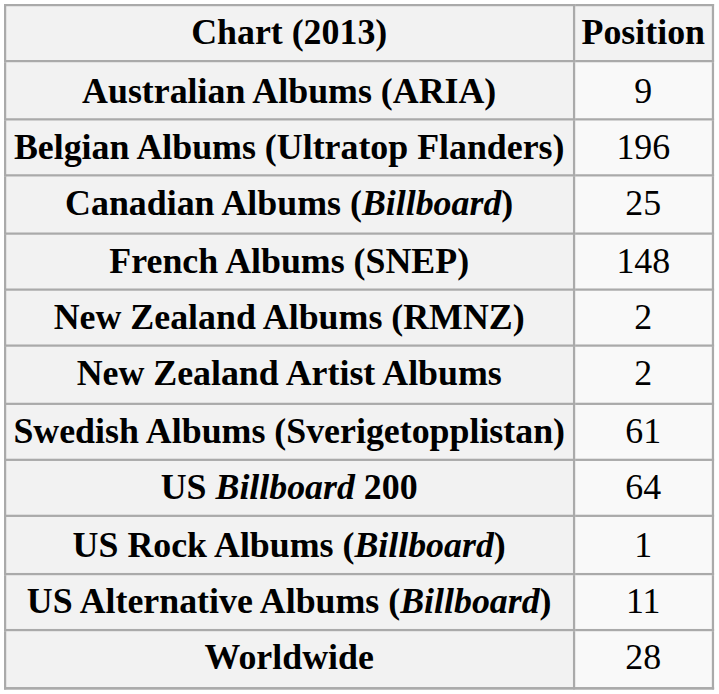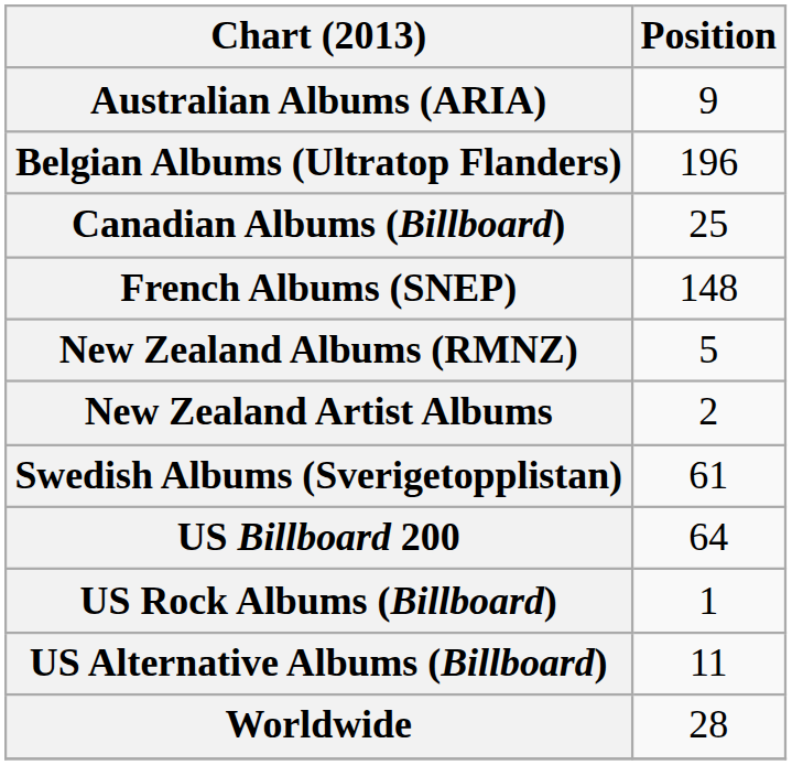New Zealand Albums (RMNZ) | Position: 2 -> 5
